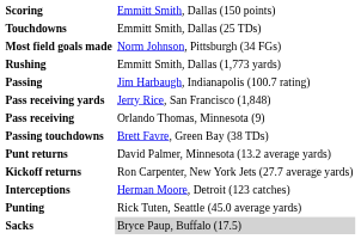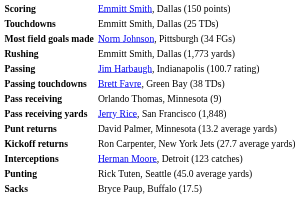rows swapped: Passing touchdowns <-> Pass receiving yards
Sacks | column 2: lightgrey background -> no background
